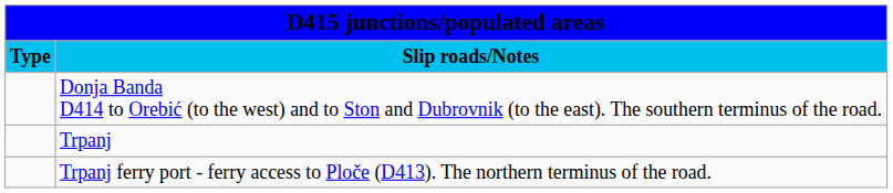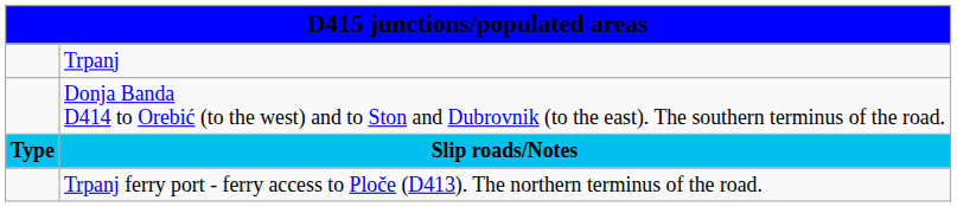rows swapped: Slip roads/Notes <-> Trpanj
